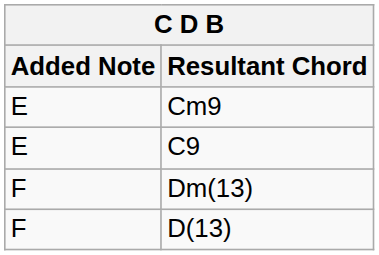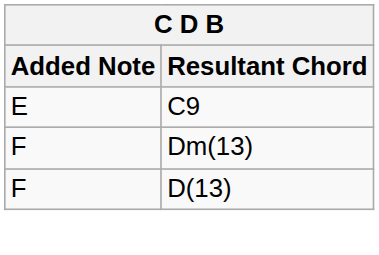- row: E | Cm9
